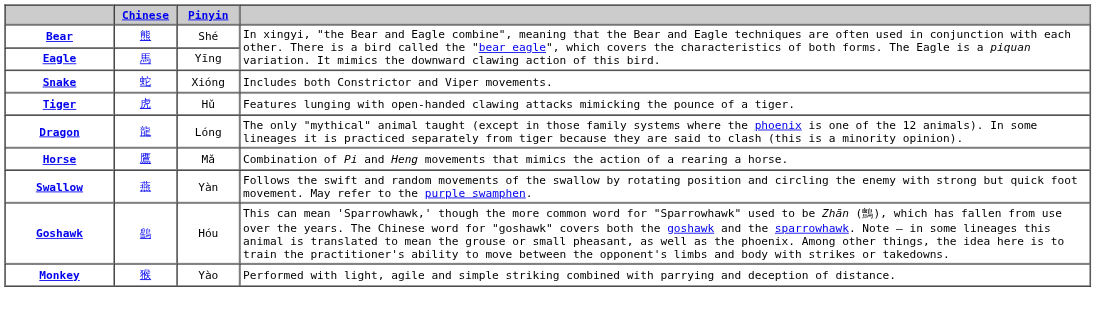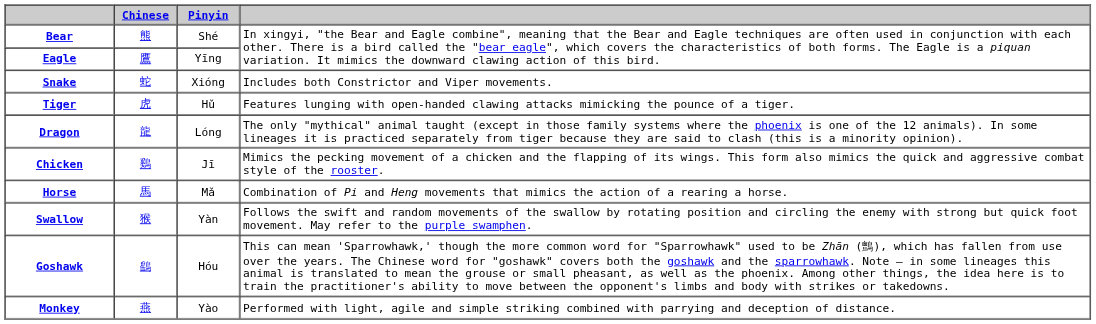Eagle | Chinese: 馬 -> 鷹
+ row: Chicken | 鷄 | Jī | Mimics the pecking movement of a chicken and the flapping of its wings. This form also mimics the quick and aggressive combat style of the rooster.
Horse | Chinese: 鷹 -> 馬
Swallow | Chinese: 燕 -> 猴
Monkey | Chinese: 猴 -> 燕
